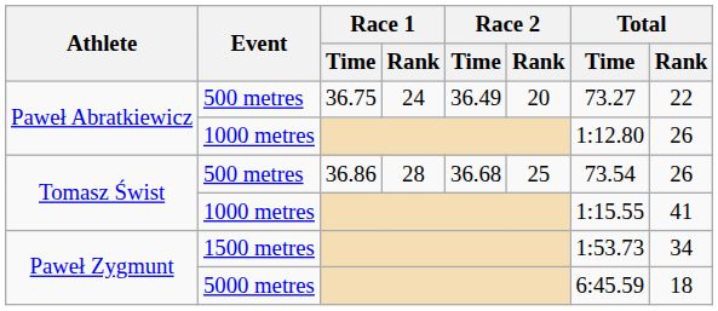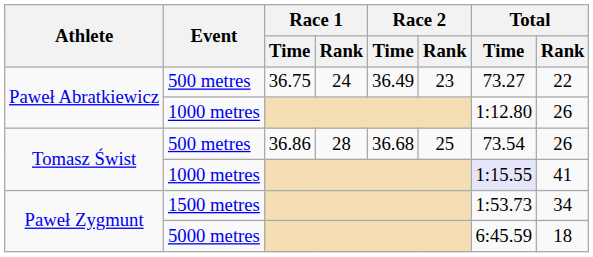Paweł Abratkiewicz / 500 metres | Race 2 / Rank: 20 -> 23
Tomasz Świst / 1000 metres | Total / Time: no background -> lavender background
